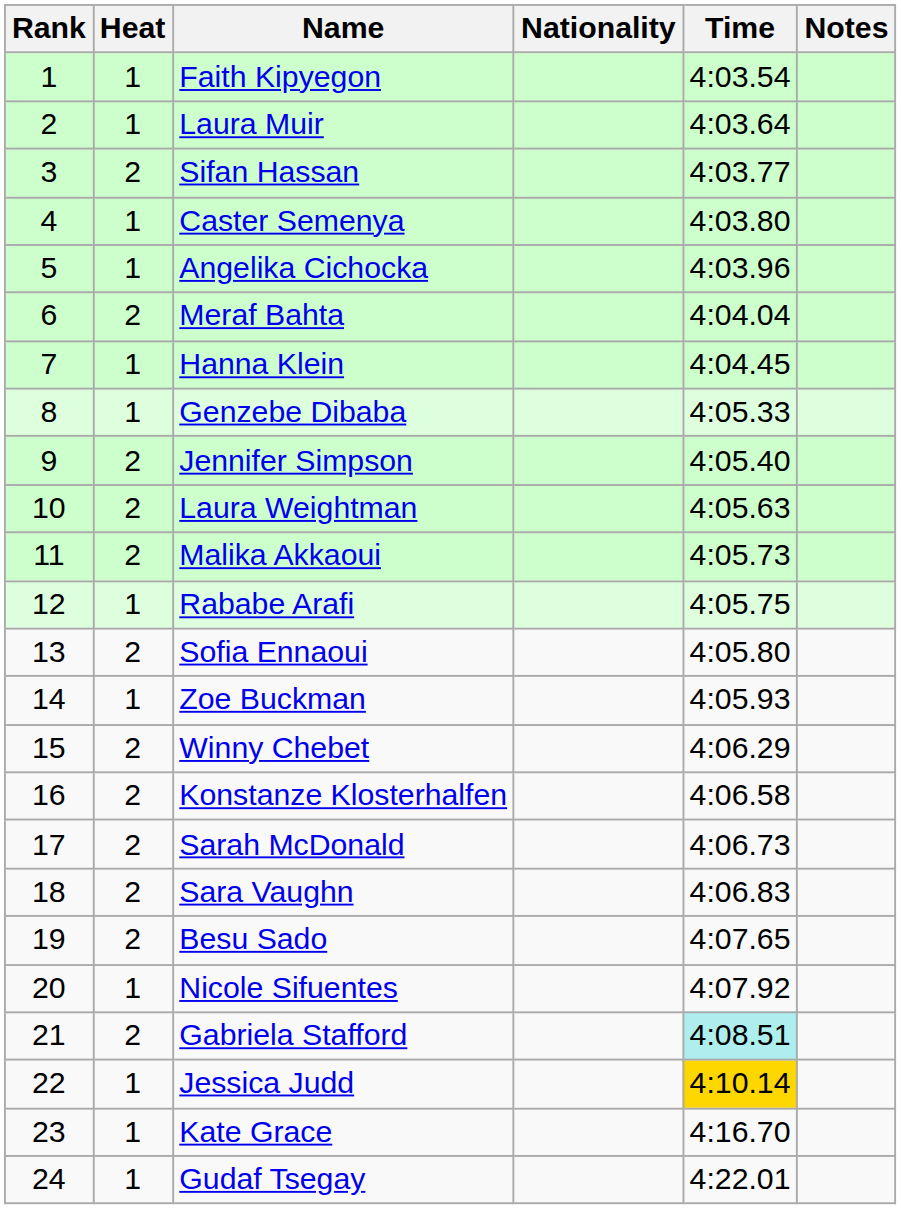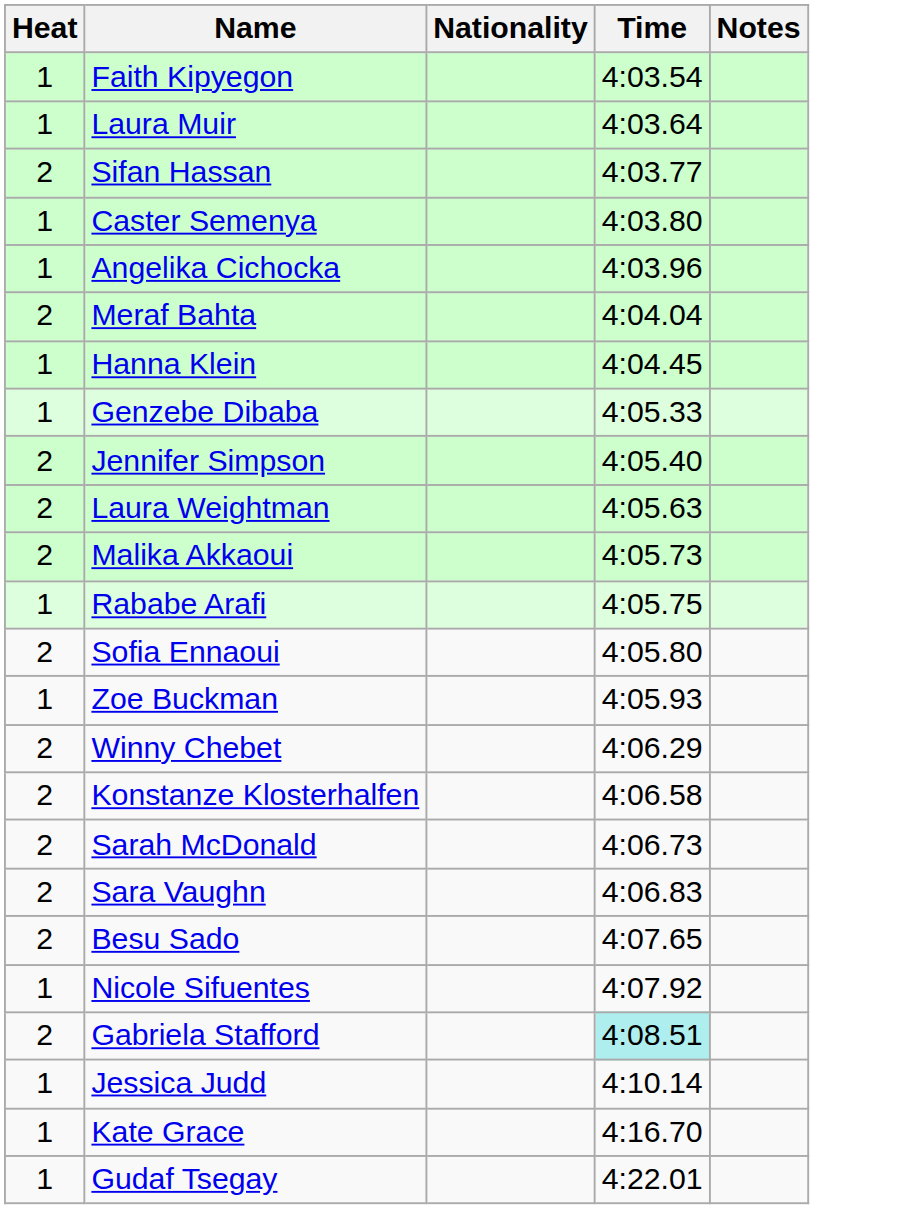- column: Rank | 1 | 2 | 3 | 4 | 5 | 6 | 7 | 8 | 9 | 10 | 11 | 12 | 13 | 14 | 15 | 16 | 17 | 18 | 19 | 20 | 21 | 22 | 23 | 24
Jessica Judd | Time: gold background -> no background
